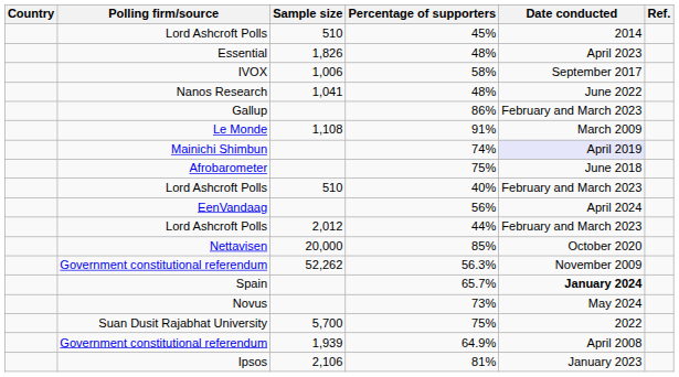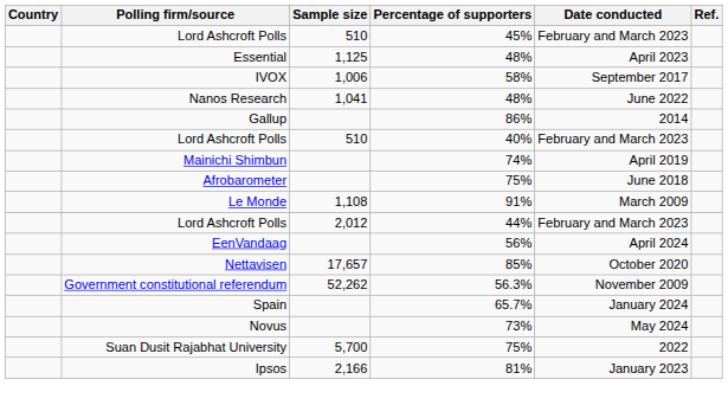45% | Date conducted: 2014 -> February and March 2023
Essential / 48% | Sample size: 1,826 -> 1,125
86% | Date conducted: February and March 2023 -> 2014
rows swapped: 40% <-> 91%
74% | Date conducted: lavender background -> no background
rows swapped: 56% <-> 44%
85% | Sample size: 20,000 -> 17,657
65.7% | Date conducted: bold -> normal
- row: Government constitutional referendum | 1,939 | 64.9% | April 2008
81% | Sample size: 2,106 -> 2,166
